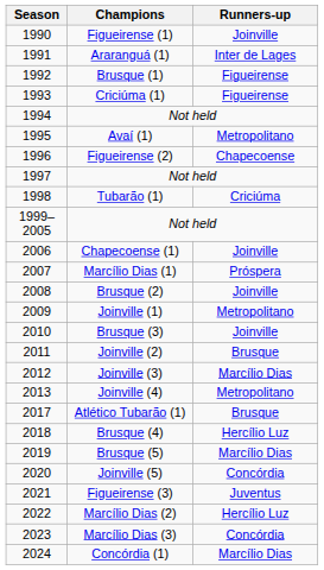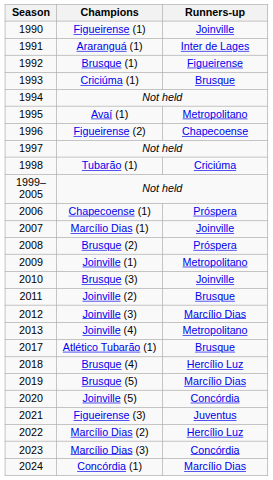Criciúma (1) | Runners-up: Figueirense -> Brusque
Chapecoense (1) | Runners-up: Joinville -> Próspera
Marcílio Dias (1) | Runners-up: Próspera -> Joinville
Brusque (2) | Runners-up: Joinville -> Próspera
